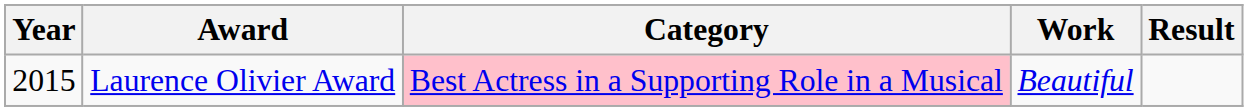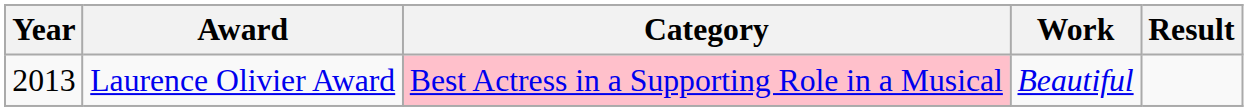Laurence Olivier Award | Year: 2015 -> 2013
